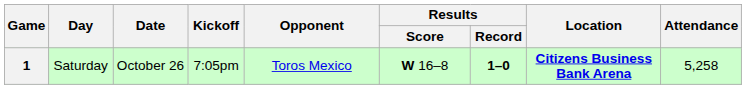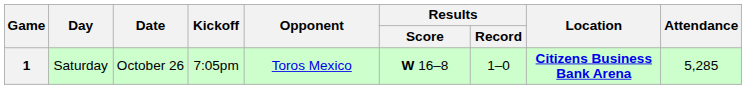1 | Results / Record: bold -> normal
1 | Attendance: 5,258 -> 5,285
